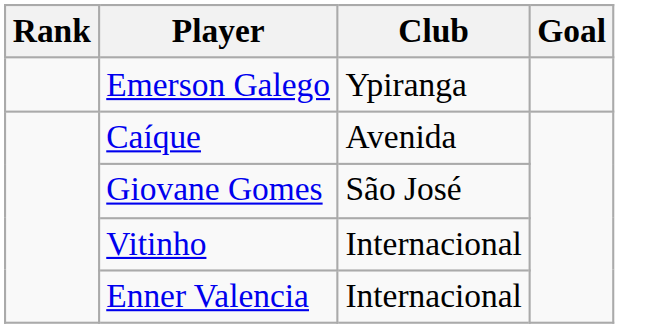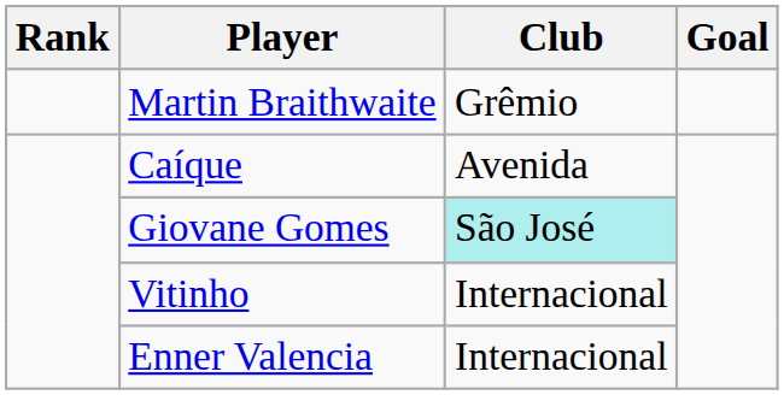- row: Emerson Galego | Ypiranga
+ row: Martin Braithwaite | Grêmio
Giovane Gomes | Club: no background -> paleturquoise background
